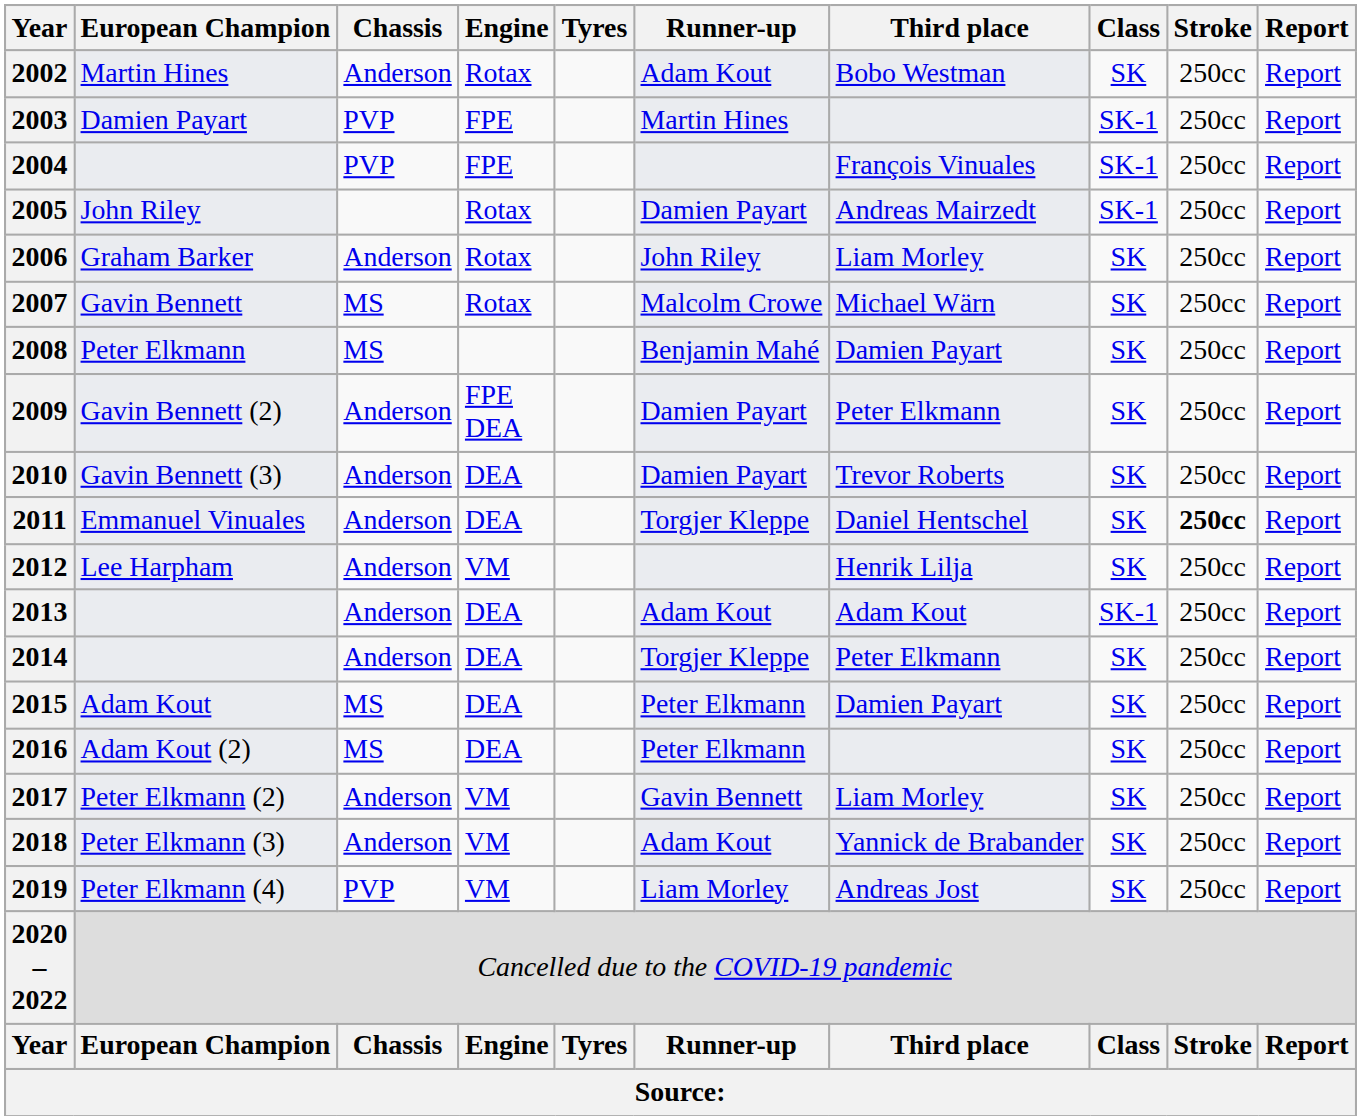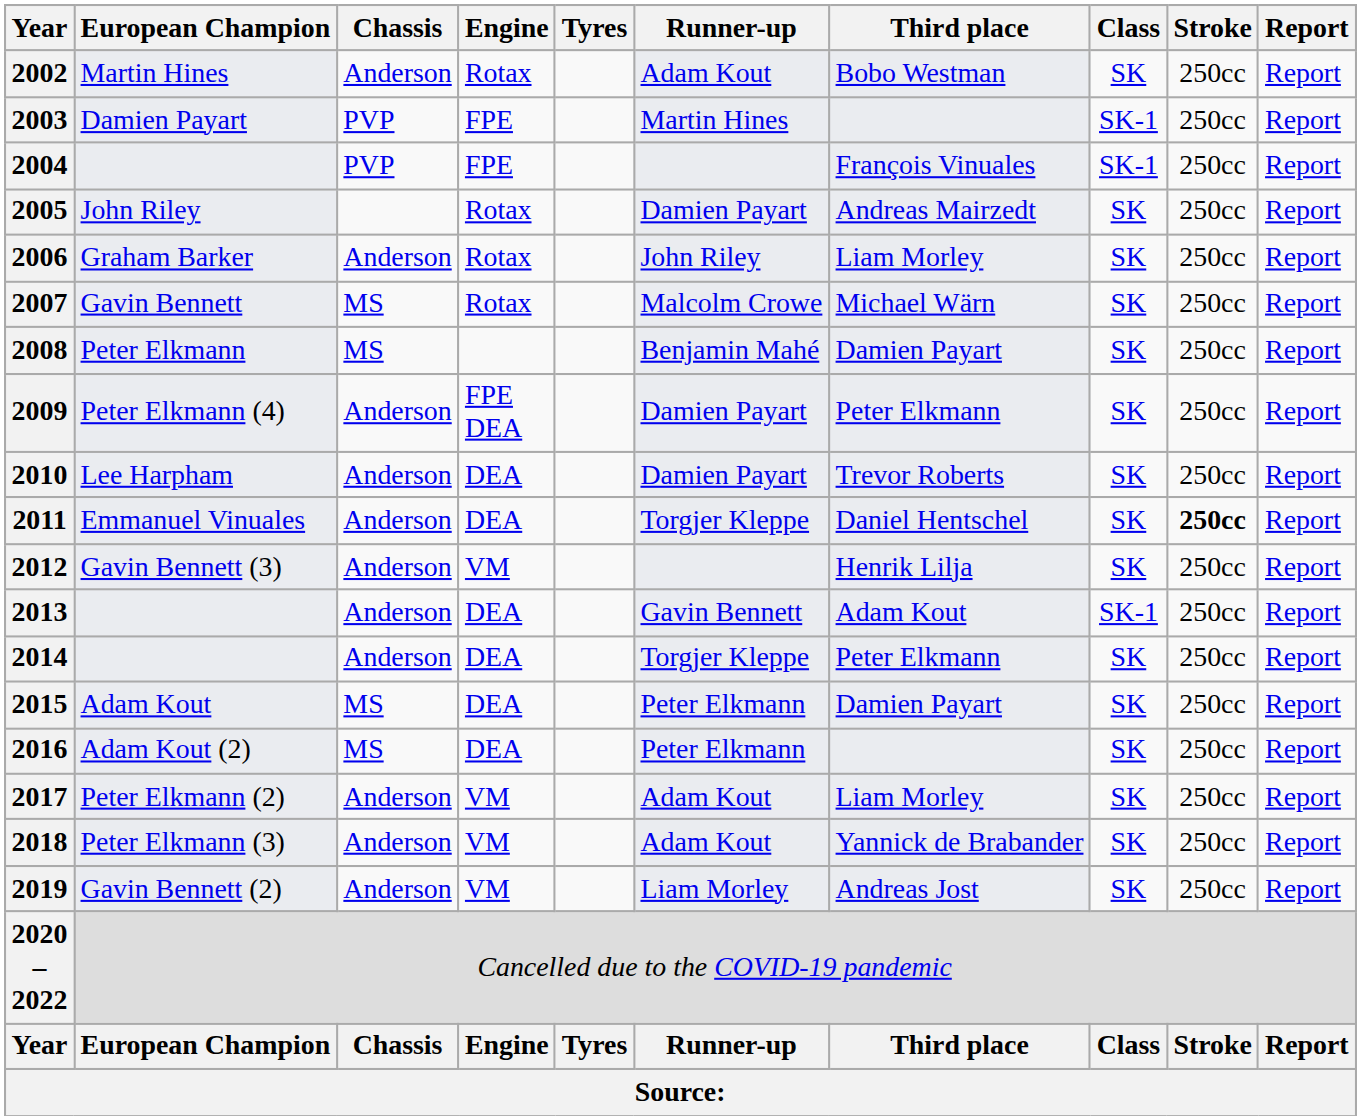2005 | Class: SK-1 -> SK
2009 | European Champion: Gavin Bennett (2) -> Peter Elkmann (4)
2010 | European Champion: Gavin Bennett (3) -> Lee Harpham
2012 | European Champion: Lee Harpham -> Gavin Bennett (3)
2013 | Runner-up: Adam Kout -> Gavin Bennett
2017 | Runner-up: Gavin Bennett -> Adam Kout
2019 | European Champion: Peter Elkmann (4) -> Gavin Bennett (2)
2019 | Chassis: PVP -> Anderson
